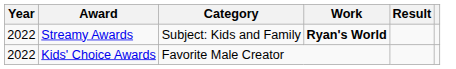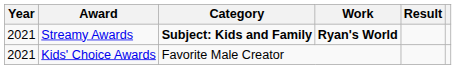Streamy Awards | Year: 2022 -> 2021
Streamy Awards | Category: normal -> bold
Kids' Choice Awards | Year: 2022 -> 2021
